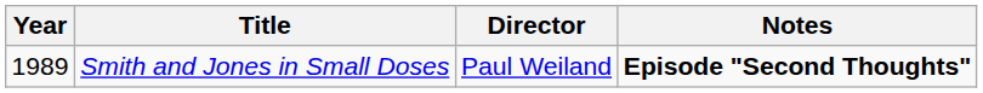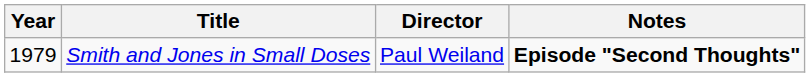Smith and Jones in Small Doses | Year: 1989 -> 1979
